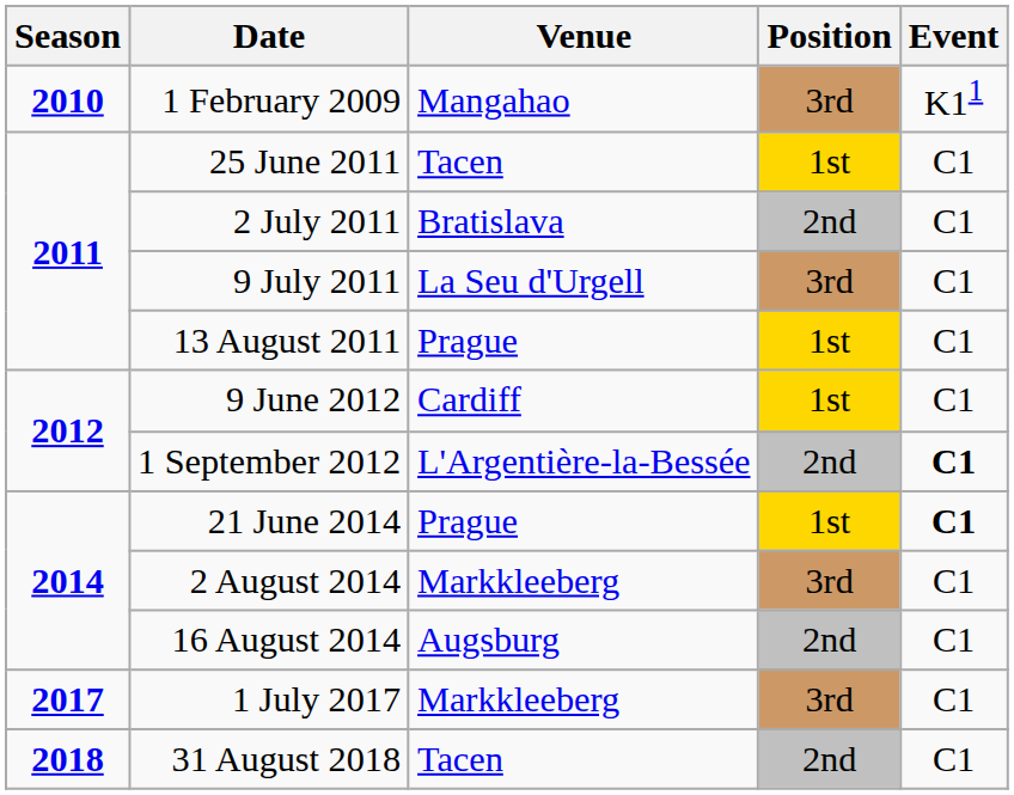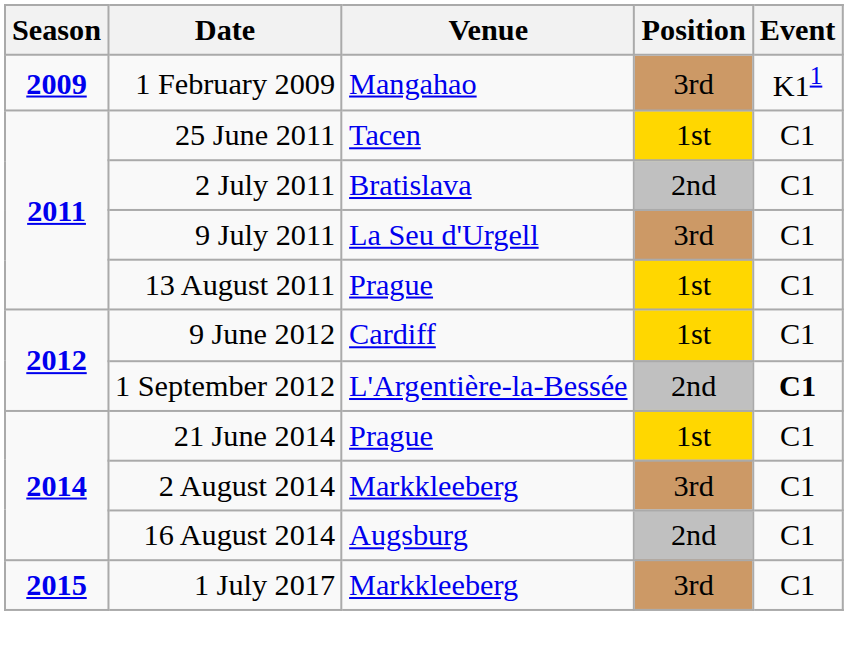1 February 2009 | Season: 2010 -> 2009
21 June 2014 | Event: bold -> normal
1 July 2017 | Season: 2017 -> 2015
- row: 2018 | 31 August 2018 | Tacen | 2nd | C1
